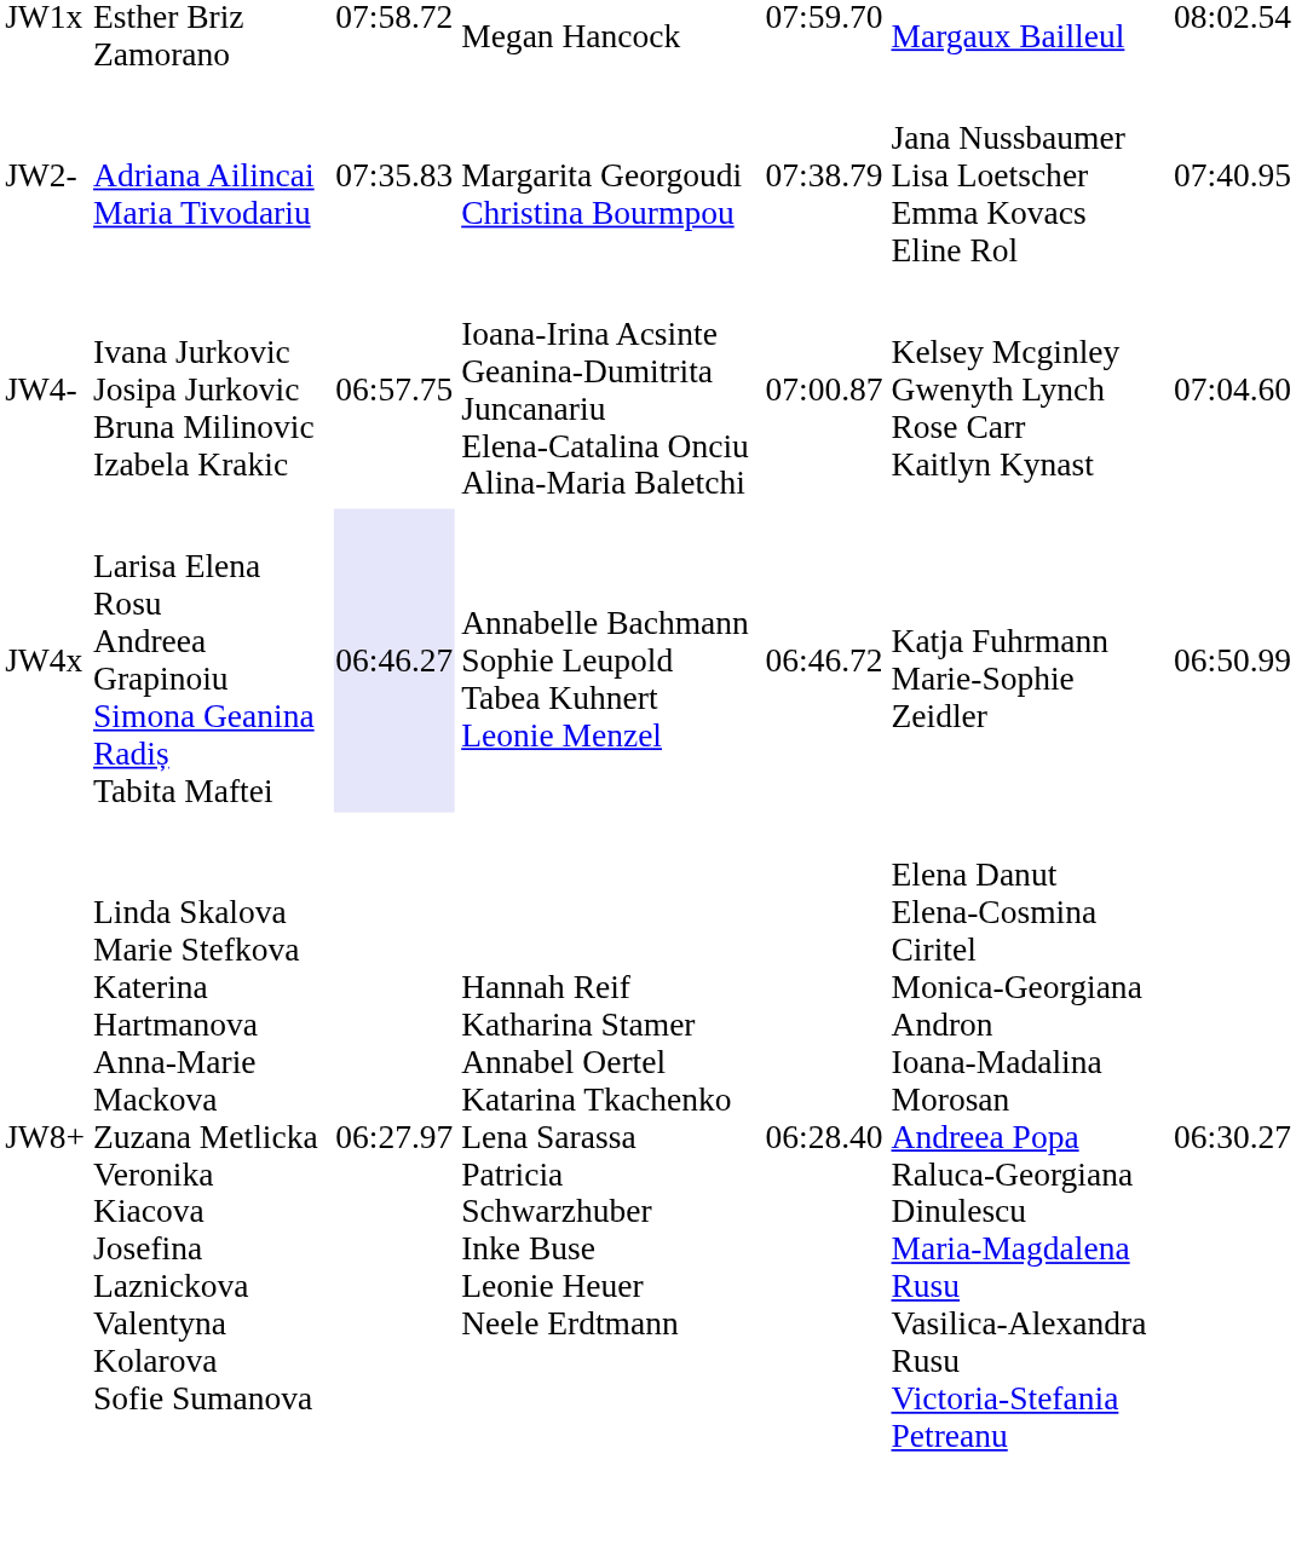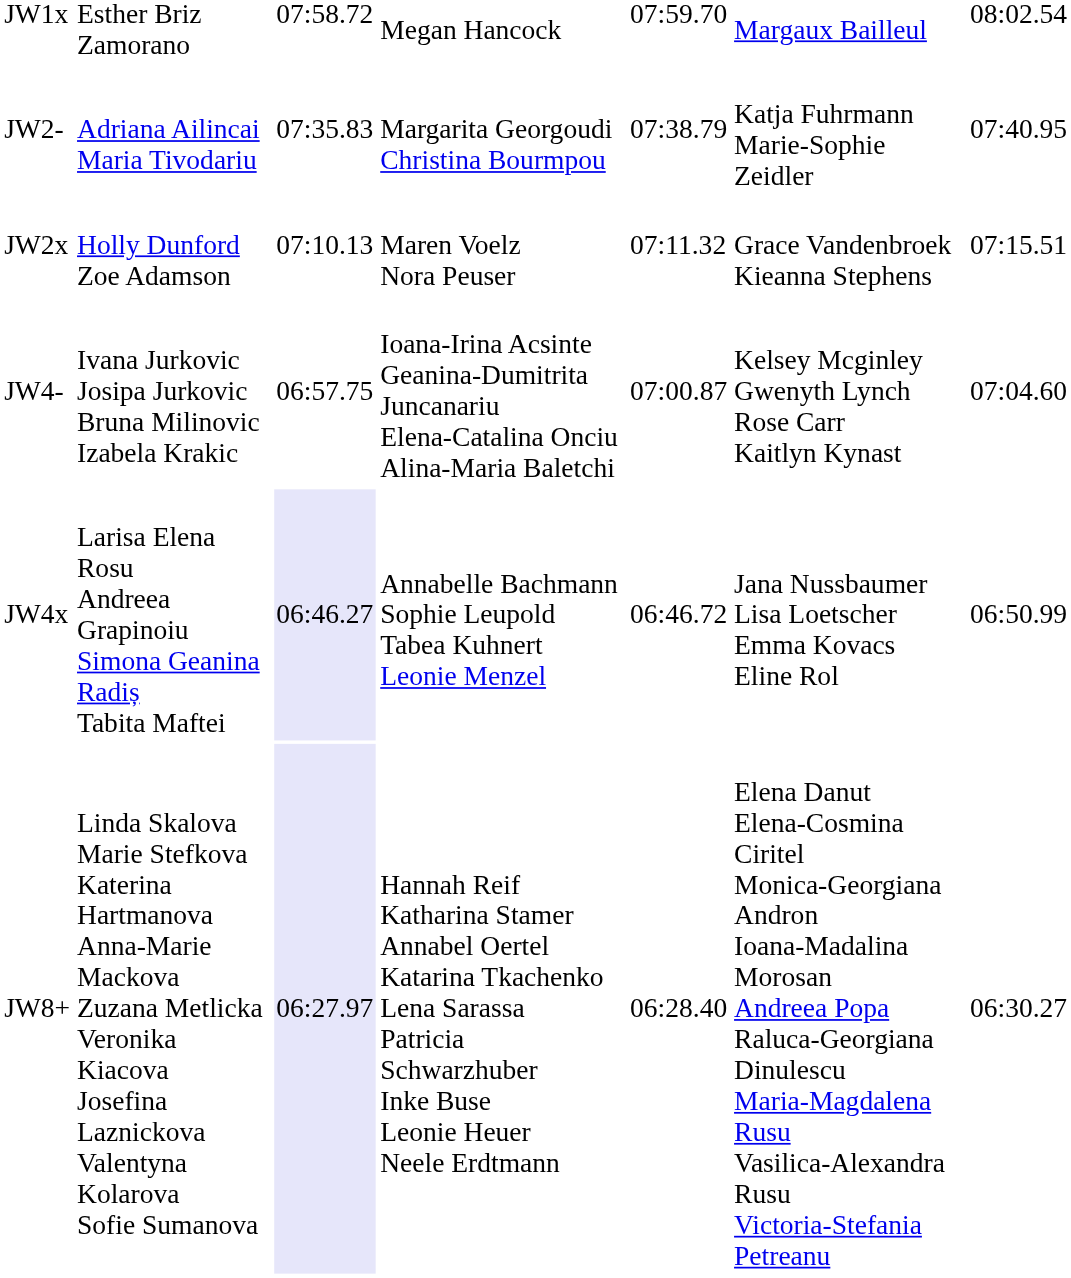JW2- | column 6: Jana Nussbaumer Lisa Loetscher Emma Kovacs Eline Rol -> Katja Fuhrmann Marie-Sophie Zeidler
+ row: JW2x | Holly Dunford Zoe Adamson | 07:10.13 | Maren Voelz Nora Peuser | 07:11.32 | Grace Vandenbroek Kieanna Stephens | 07:15.51
JW4x | column 6: Katja Fuhrmann Marie-Sophie Zeidler -> Jana Nussbaumer Lisa Loetscher Emma Kovacs Eline Rol
JW8+ | column 3: no background -> lavender background
